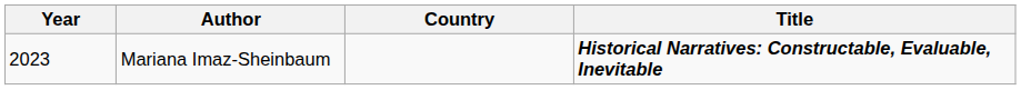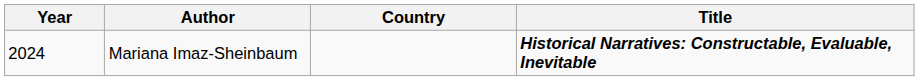Mariana Imaz-Sheinbaum | Year: 2023 -> 2024
